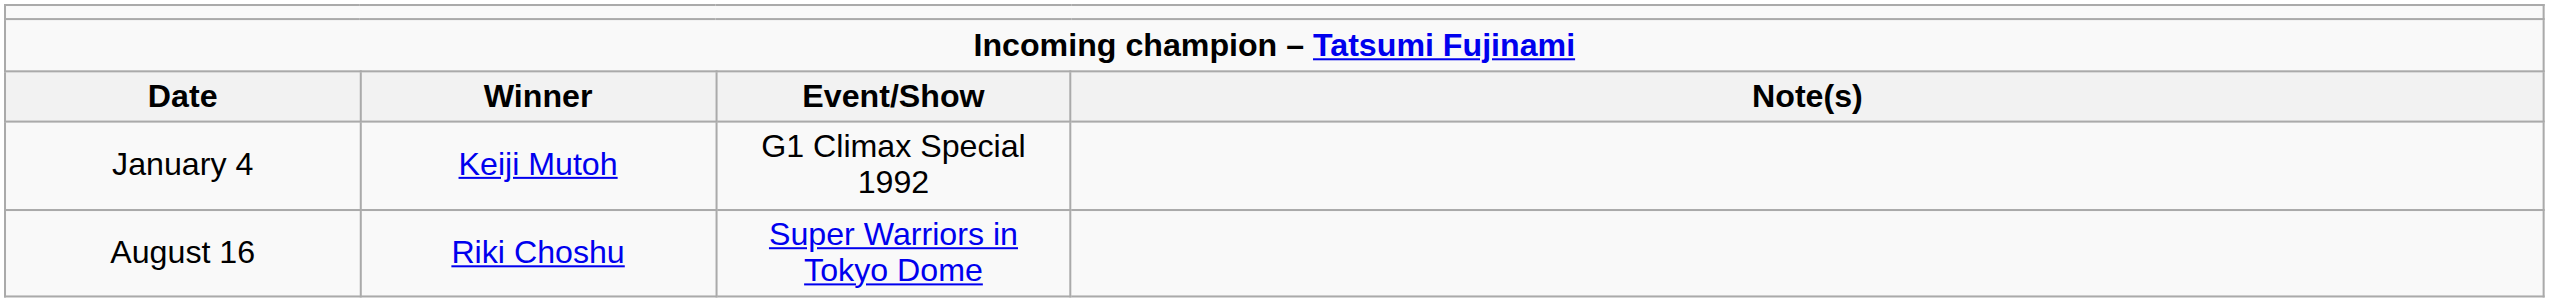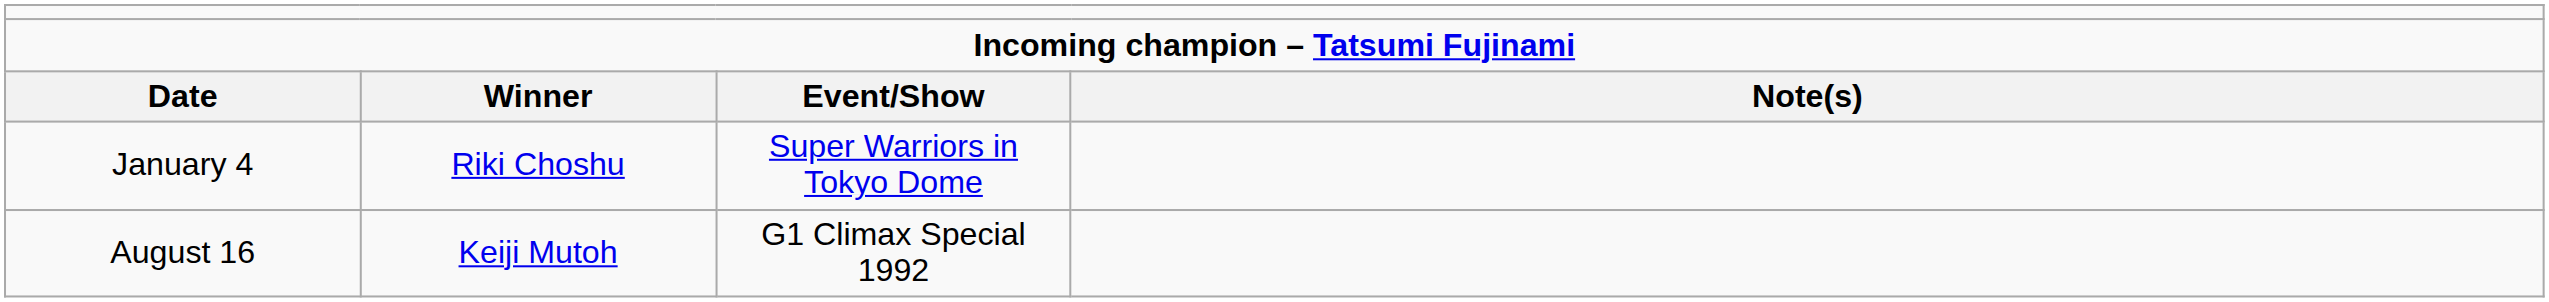January 4 | column 2: Keiji Mutoh -> Riki Choshu
January 4 | column 3: G1 Climax Special 1992 -> Super Warriors in Tokyo Dome
August 16 | column 2: Riki Choshu -> Keiji Mutoh
August 16 | column 3: Super Warriors in Tokyo Dome -> G1 Climax Special 1992
